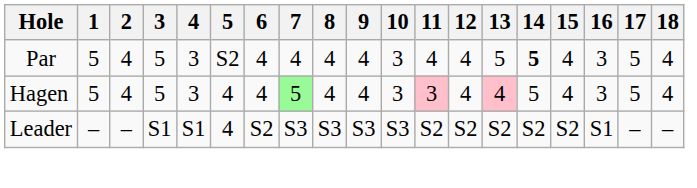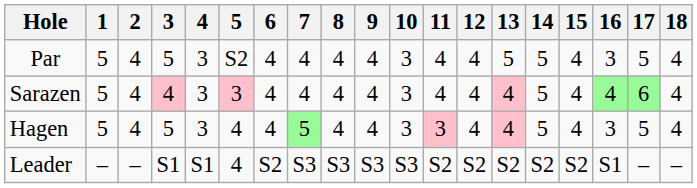Par | 14: bold -> normal
+ row: Sarazen | 5 | 4 | 4 | 3 | 3 | 4 | 4 | 4 | 4 | 3 | 4 | 4 | 4 | 5 | 4 | 4 | 6 | 4
